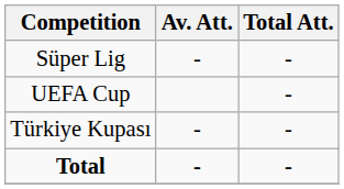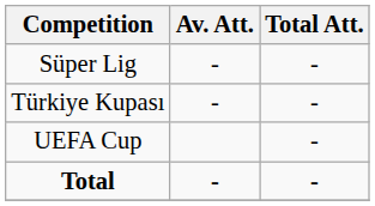rows swapped: Türkiye Kupası <-> UEFA Cup
